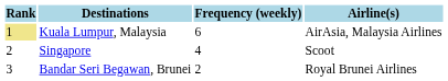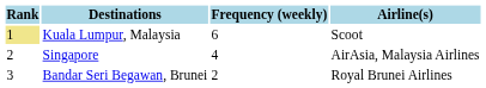Kuala Lumpur, Malaysia | Airline(s): AirAsia, Malaysia Airlines -> Scoot
Singapore | Airline(s): Scoot -> AirAsia, Malaysia Airlines
